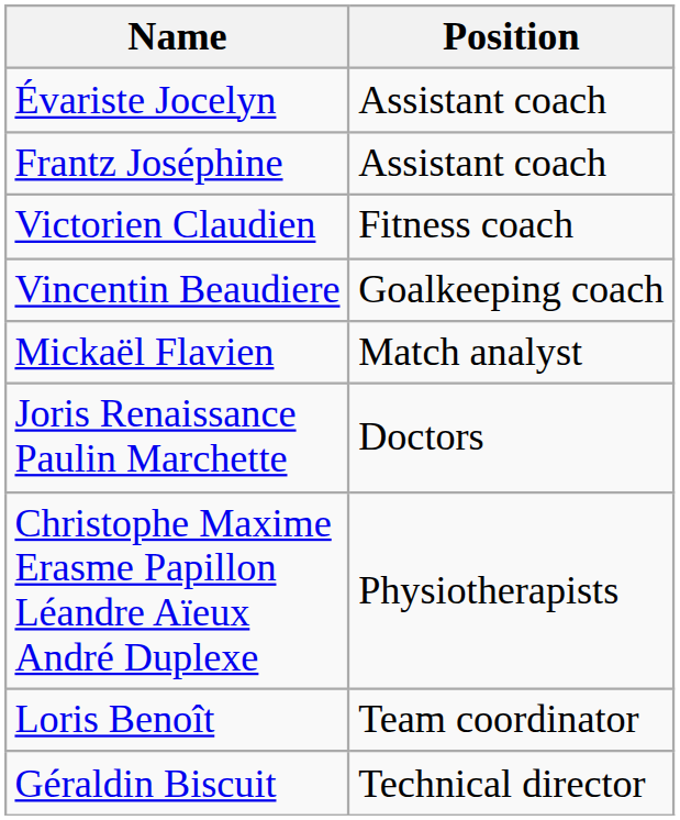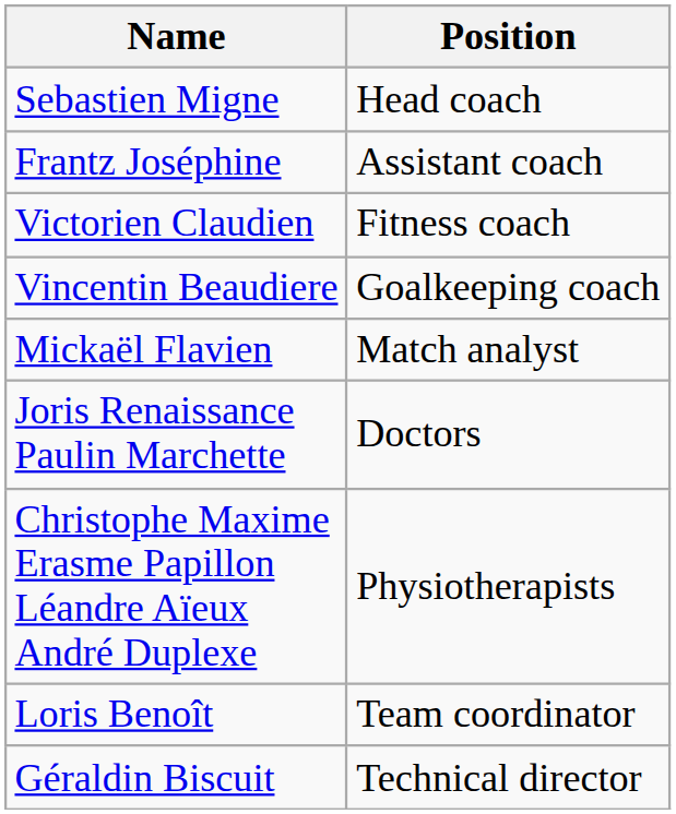+ row: Sebastien Migne | Head coach
- row: Évariste Jocelyn | Assistant coach
